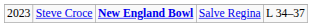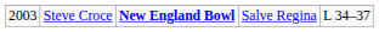Steve Croce | column 1: 2023 -> 2003
